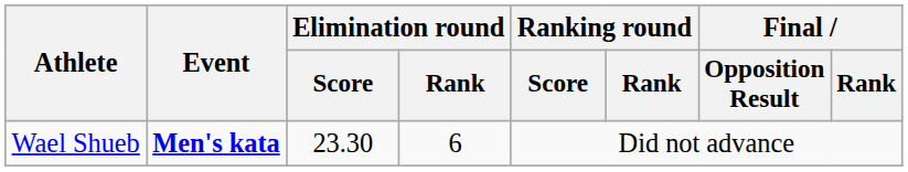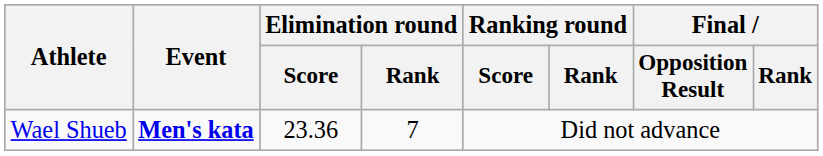Wael Shueb | Elimination round / Score: 23.30 -> 23.36
Wael Shueb | Elimination round / Rank: 6 -> 7
